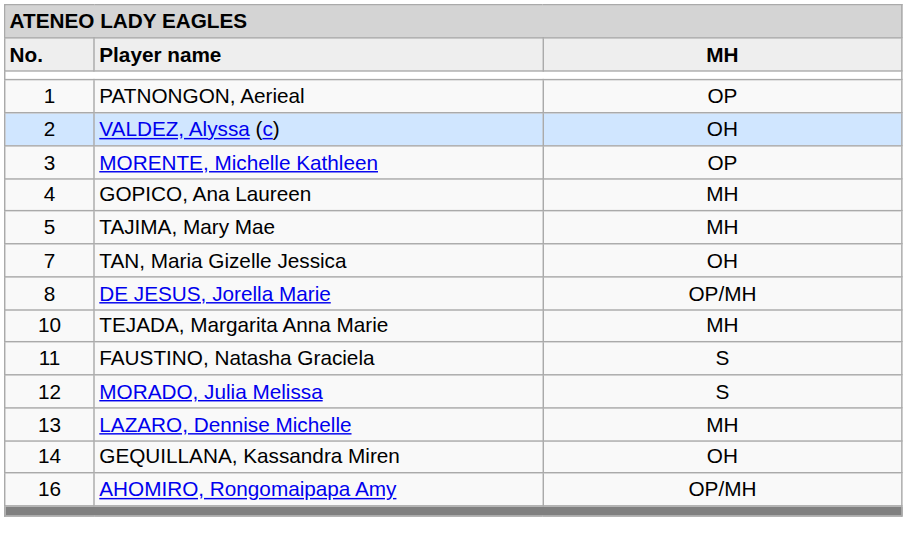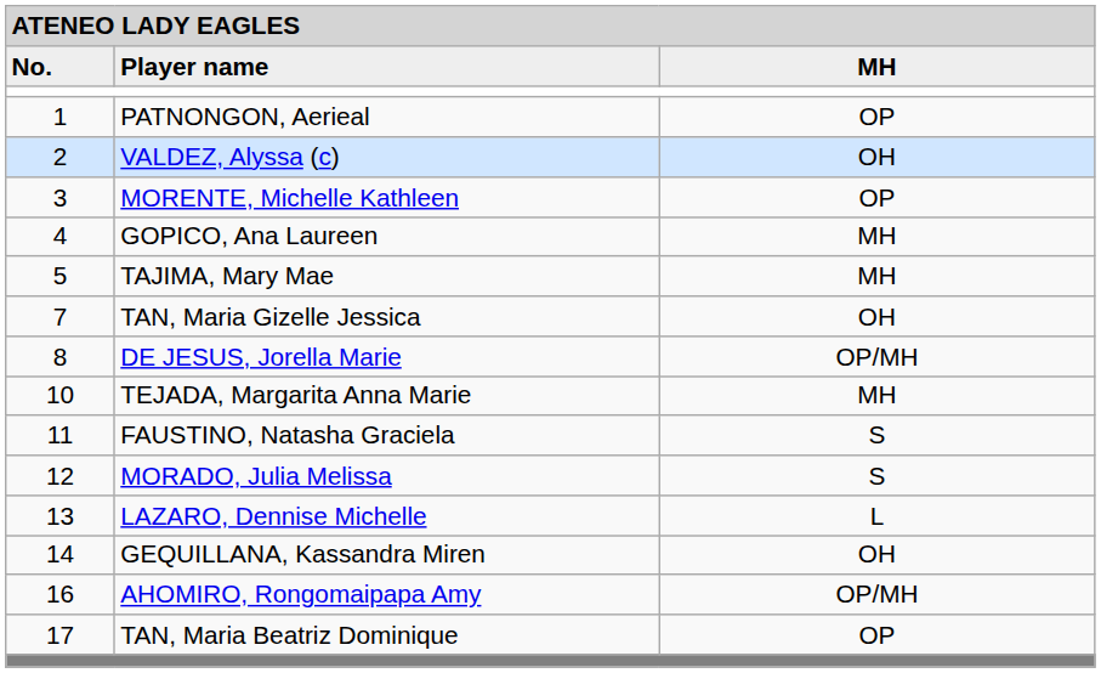LAZARO, Dennise Michelle | column 3: MH -> L
+ row: 17 | TAN, Maria Beatriz Dominique | OP
